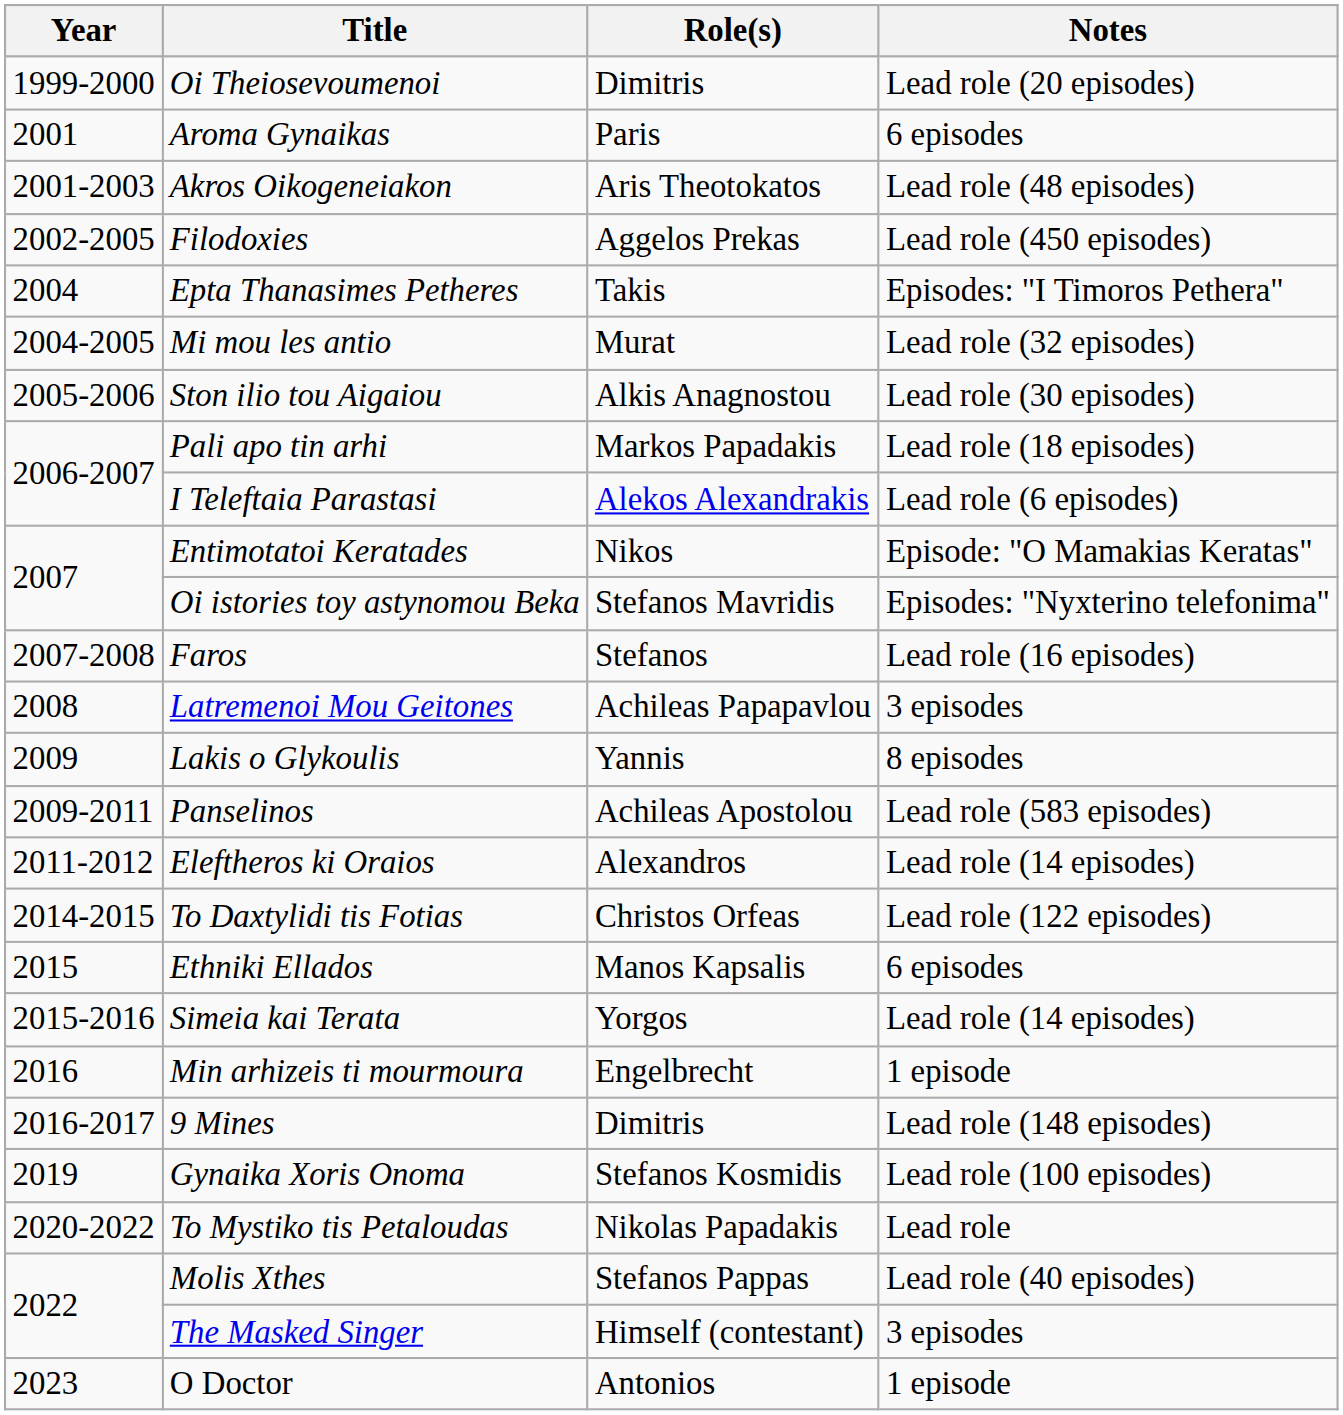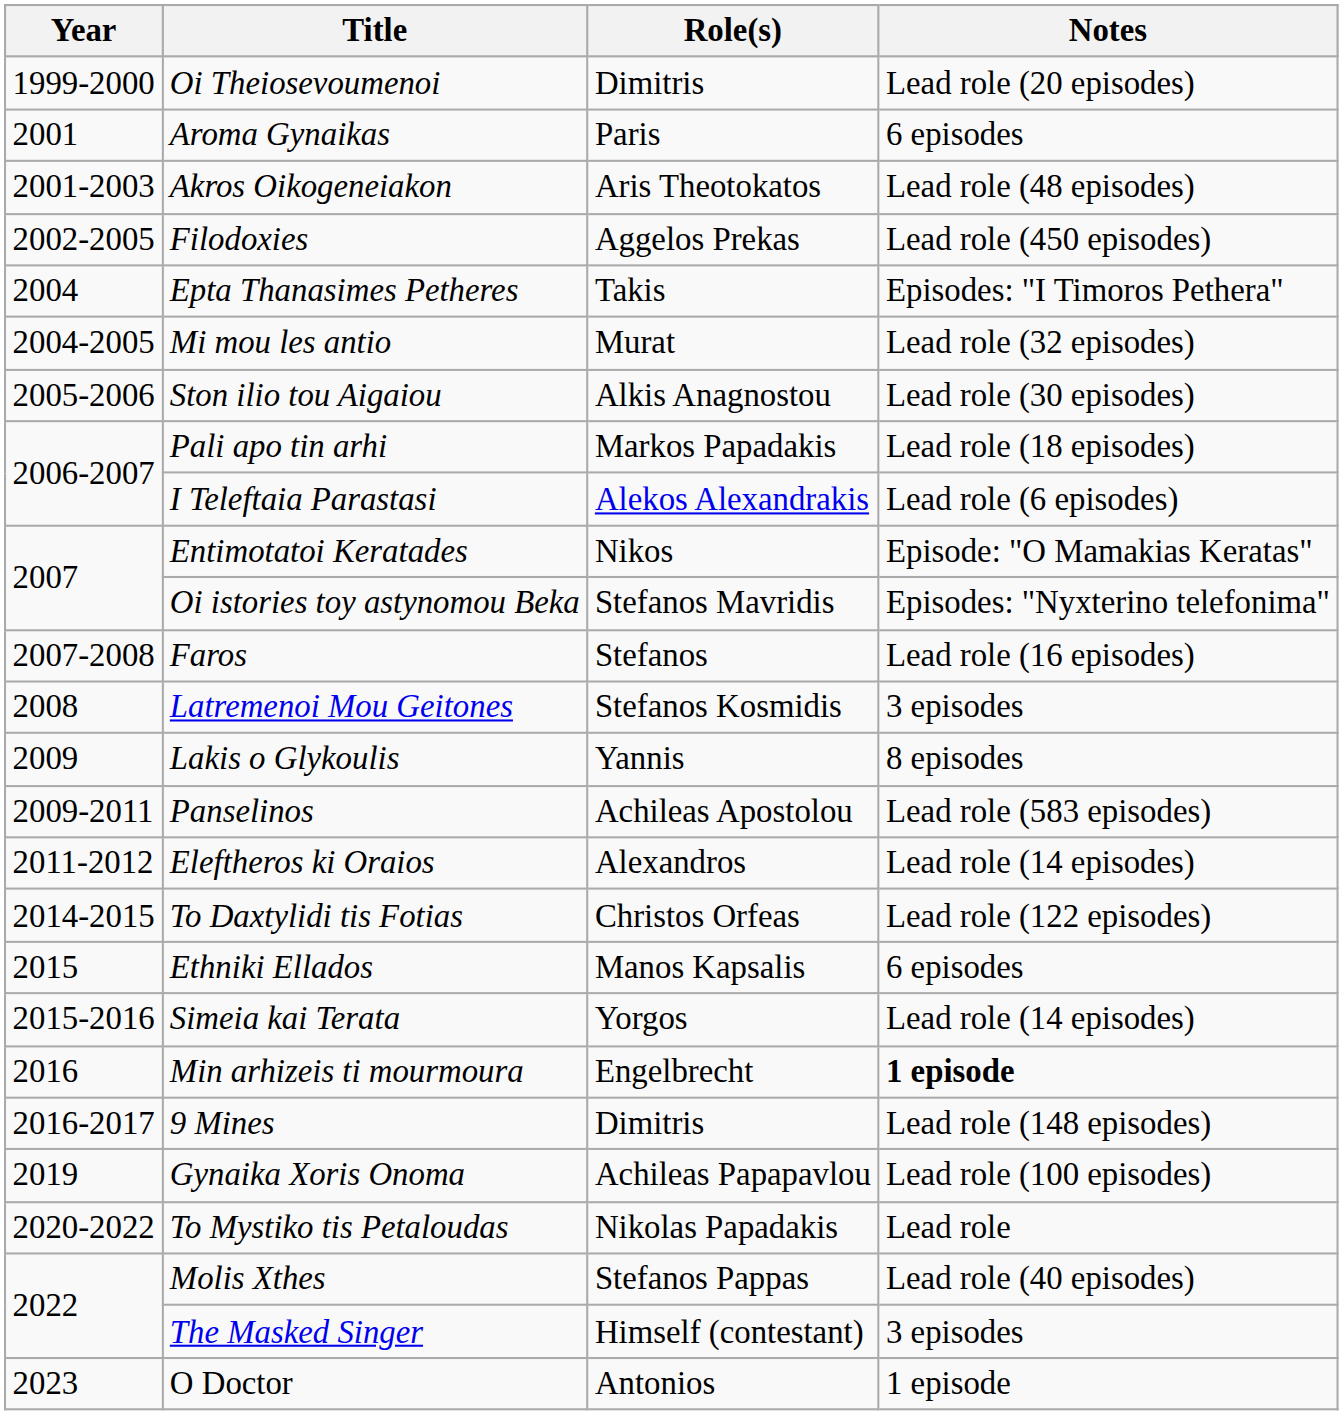Latremenoi Mou Geitones | Role(s): Achileas Papapavlou -> Stefanos Kosmidis
Min arhizeis ti mourmoura | Notes: normal -> bold
Gynaika Xoris Onoma | Role(s): Stefanos Kosmidis -> Achileas Papapavlou
